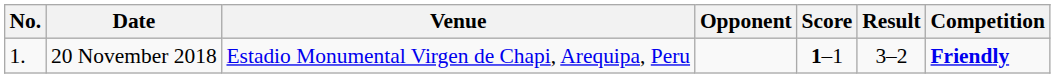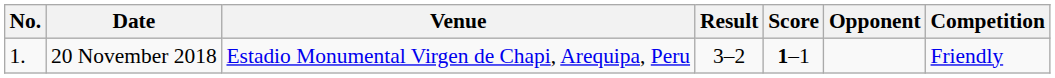columns swapped: Opponent <-> Result
20 November 2018 | Competition: bold -> normal
